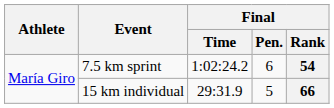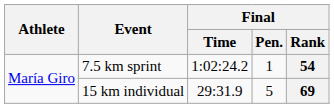7.5 km sprint | Final / Pen.: 6 -> 1
15 km individual | Final / Rank: 66 -> 69
